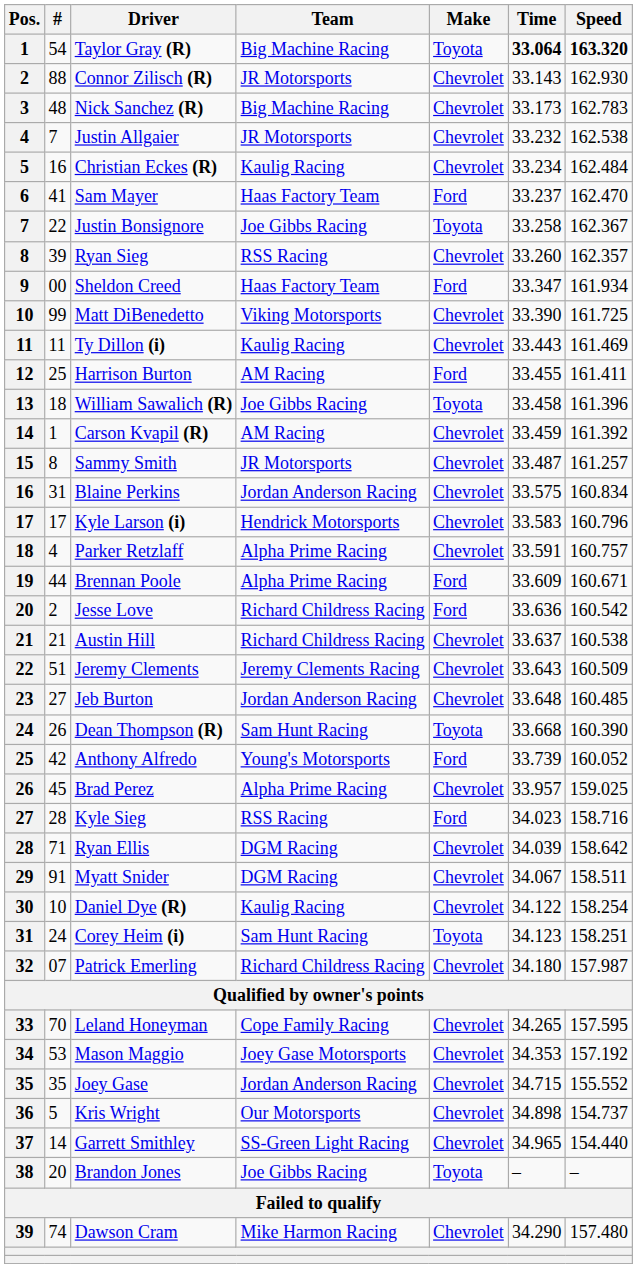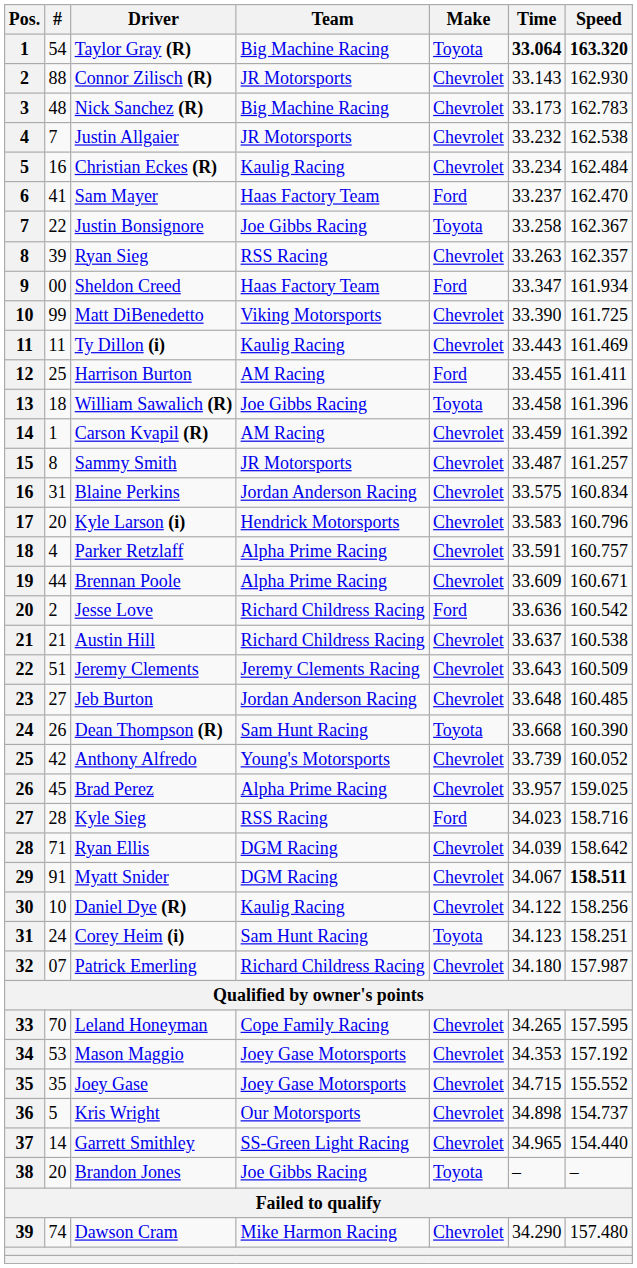Ryan Sieg | Time: 33.260 -> 33.263
Kyle Larson (i) | #: 17 -> 20
Brennan Poole | Make: Ford -> Chevrolet
Anthony Alfredo | Make: Ford -> Chevrolet
Myatt Snider | Speed: normal -> bold
Daniel Dye (R) | Speed: 158.254 -> 158.256
Joey Gase | Team: Jordan Anderson Racing -> Joey Gase Motorsports
